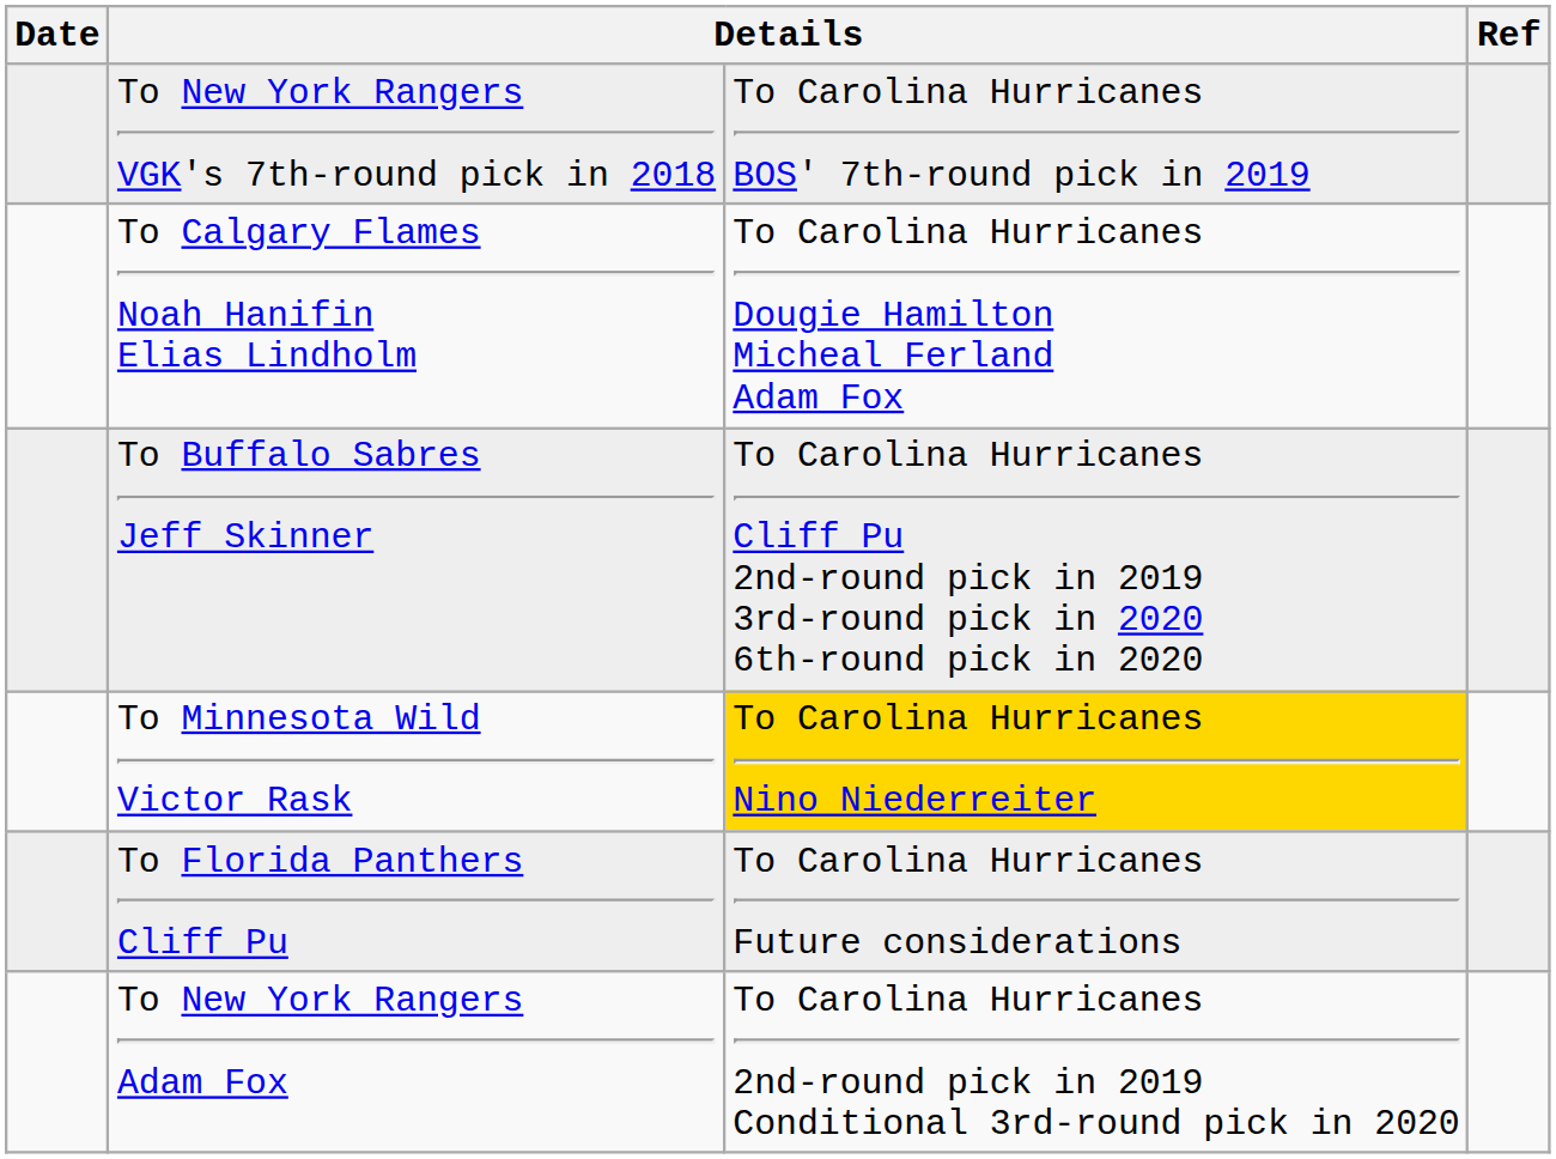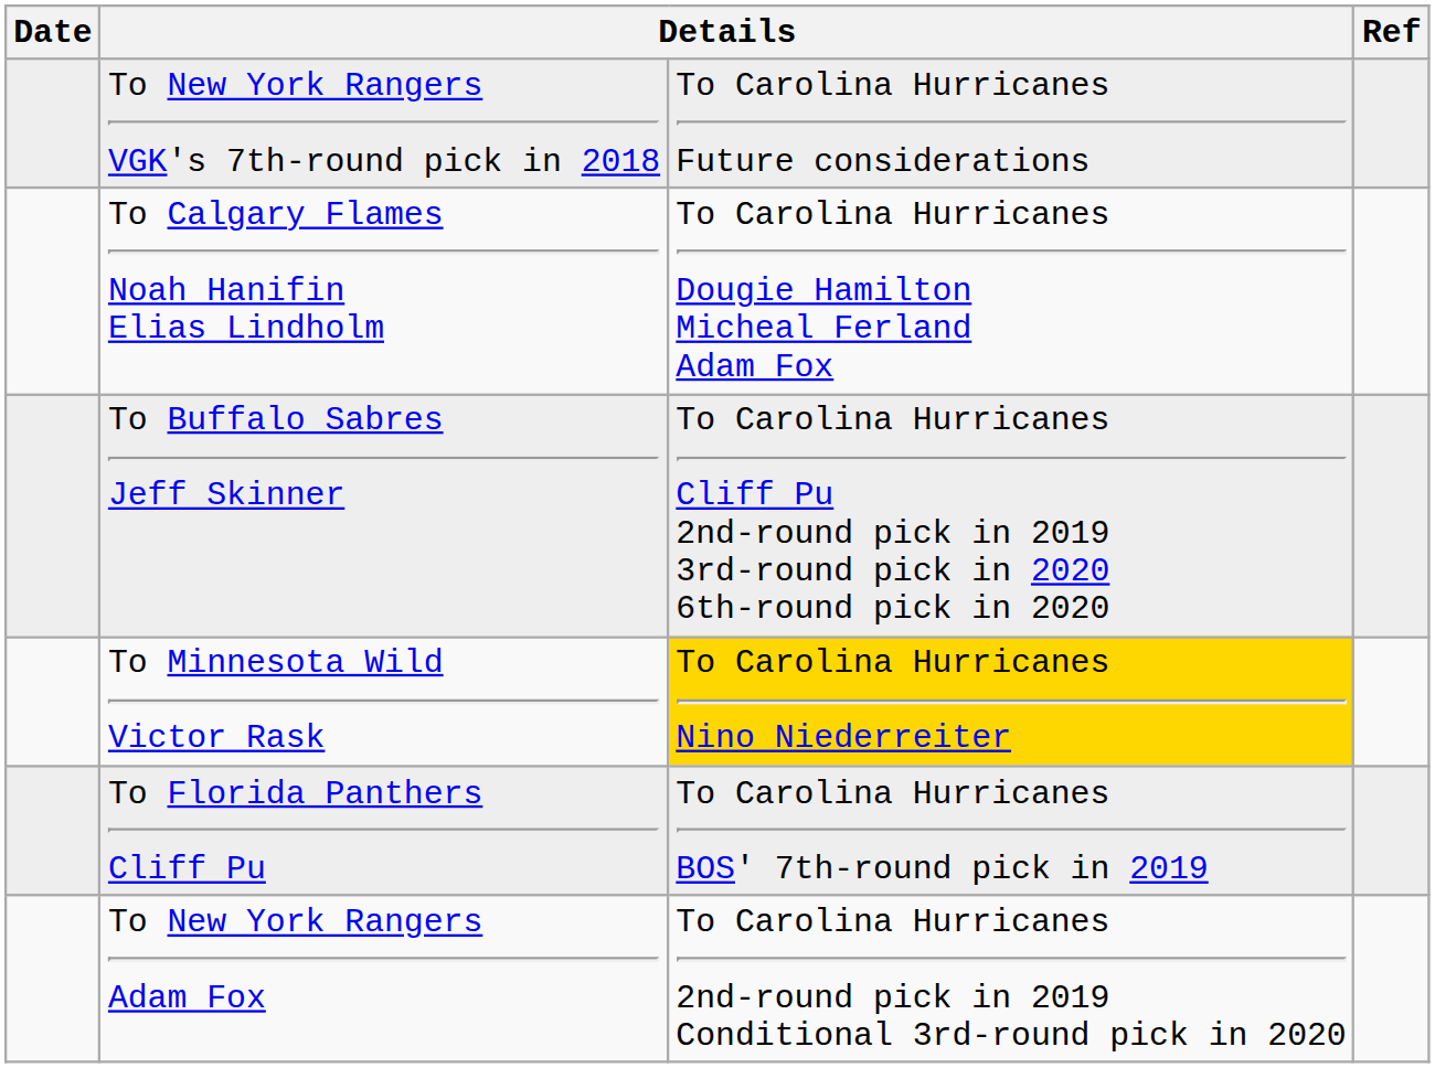To New York Rangers VGK's 7th-round pick in 2018 | column 3: To Carolina Hurricanes BOS' 7th-round pick in 2019 -> To Carolina Hurricanes Future considerations
To Florida Panthers Cliff Pu | column 3: To Carolina Hurricanes Future considerations -> To Carolina Hurricanes BOS' 7th-round pick in 2019
